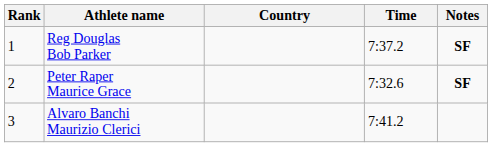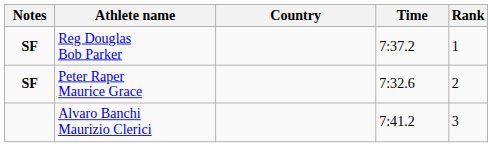columns swapped: Rank <-> Notes
